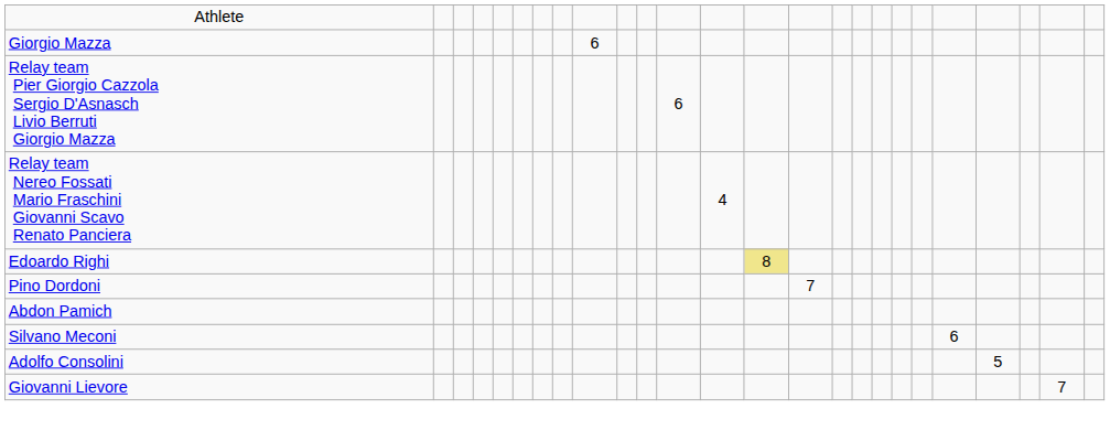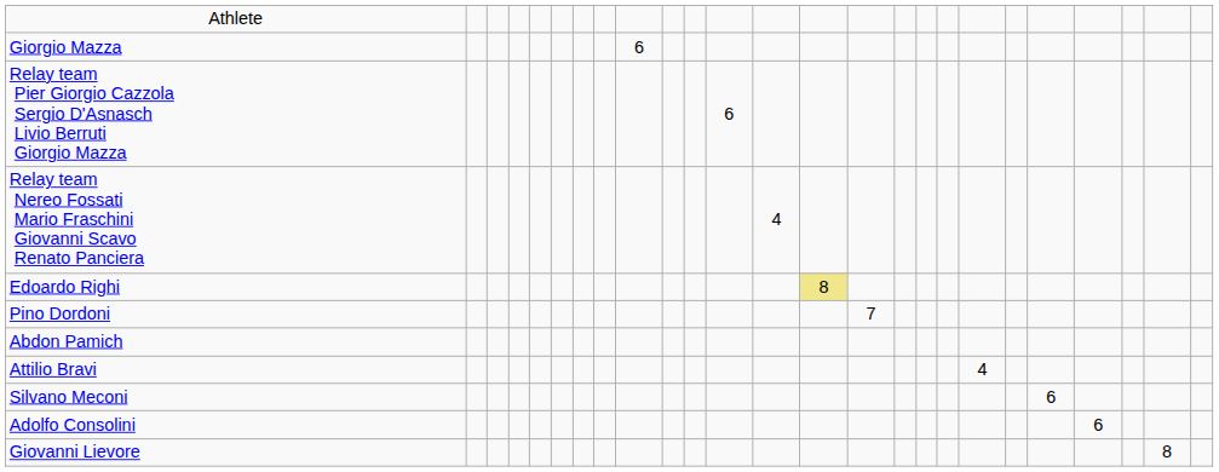+ row: Attilio Bravi | 4
Adolfo Consolini | column 22: 5 -> 6
Giovanni Lievore | column 24: 7 -> 8
